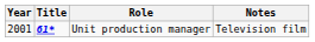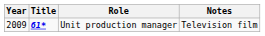Unit production manager | Year: 2001 -> 2009
